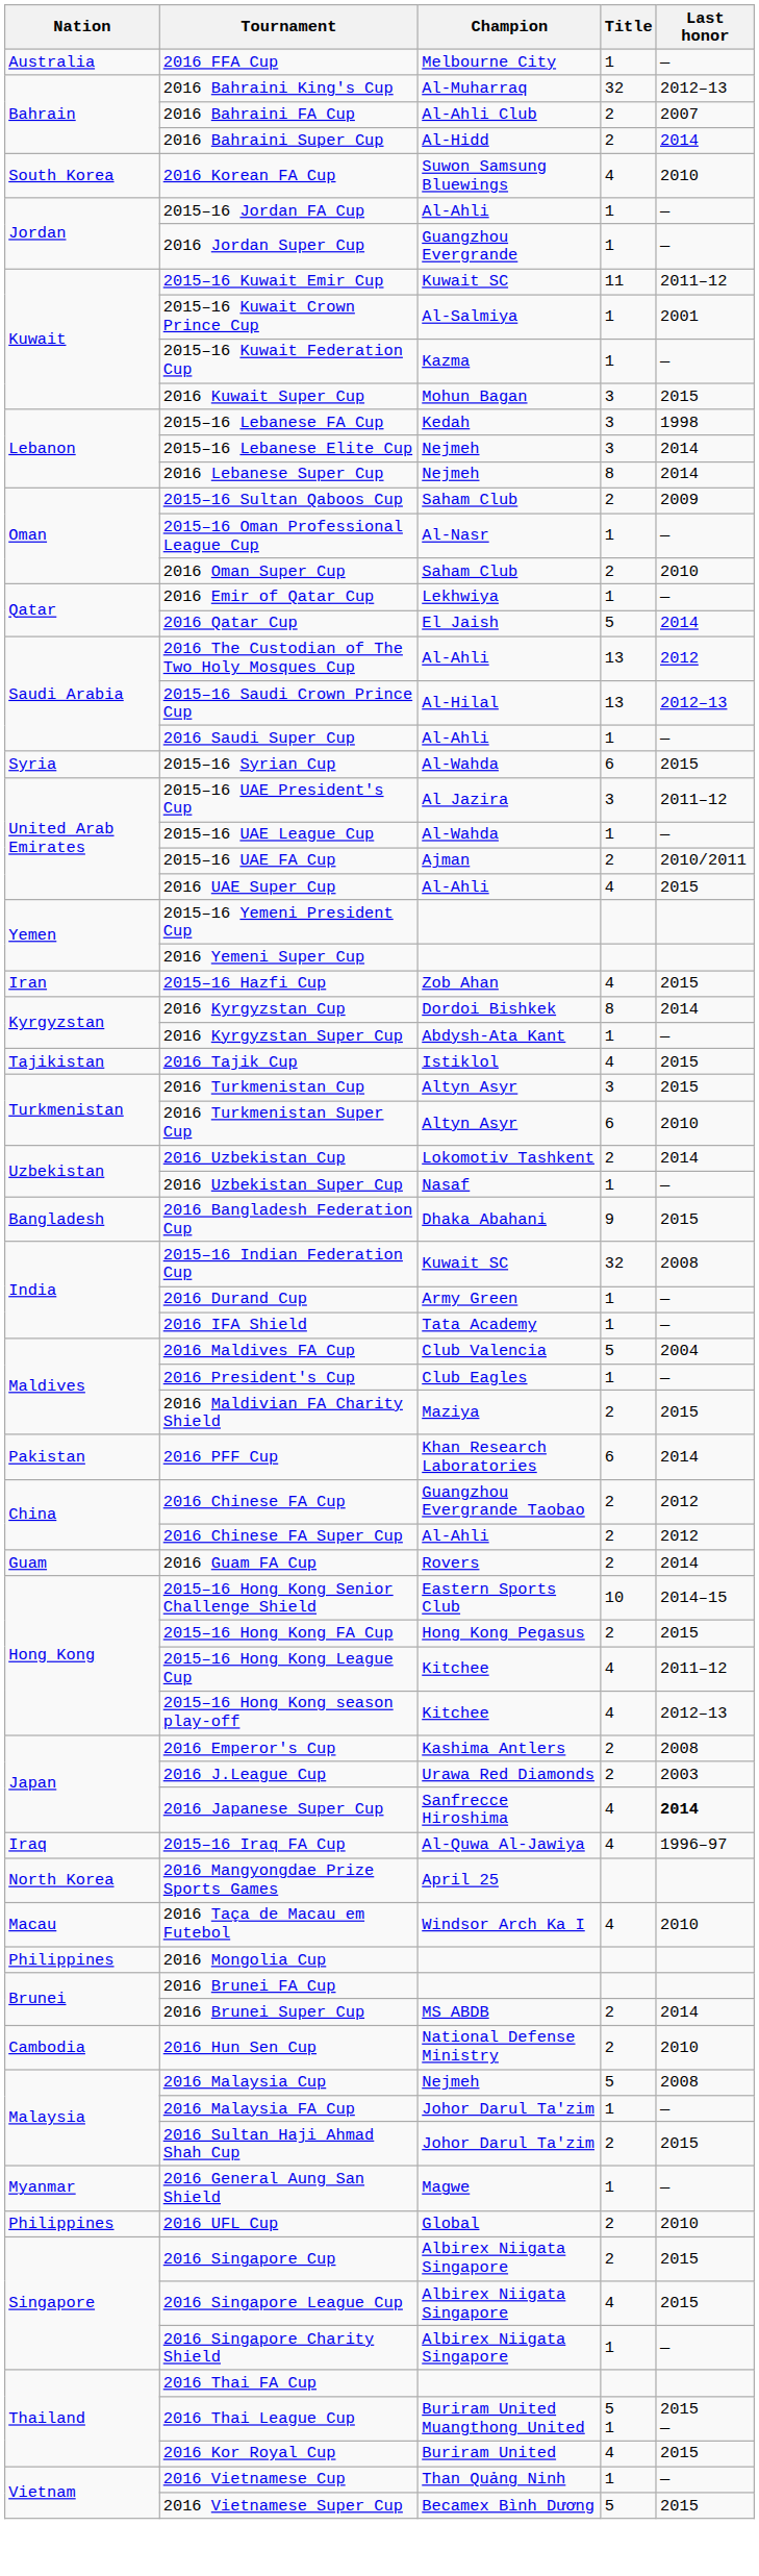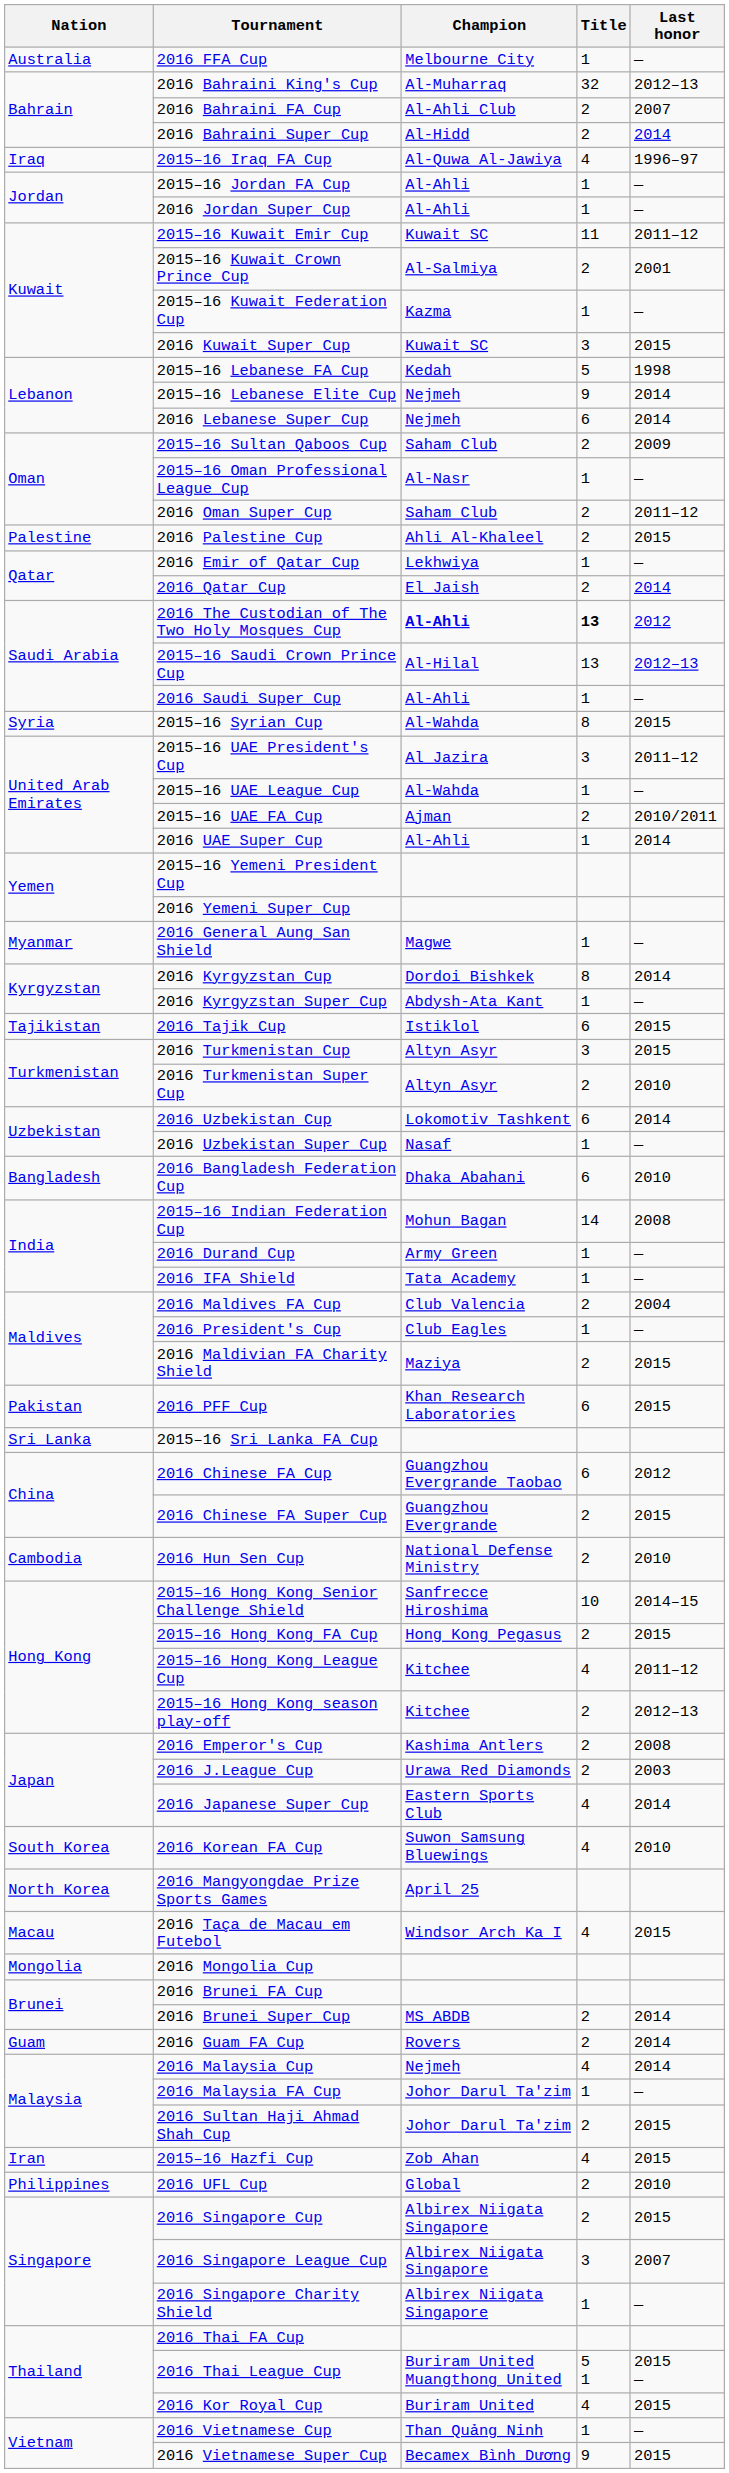rows swapped: 2015–16 Iraq FA Cup <-> 2016 Korean FA Cup
2016 Jordan Super Cup | Champion: Guangzhou Evergrande -> Al-Ahli
2015–16 Kuwait Crown Prince Cup | Title: 1 -> 2
2016 Kuwait Super Cup | Champion: Mohun Bagan -> Kuwait SC
2015–16 Lebanese FA Cup | Title: 3 -> 5
2015–16 Lebanese Elite Cup | Title: 3 -> 9
2016 Lebanese Super Cup | Title: 8 -> 6
2016 Oman Super Cup | Last honor: 2010 -> 2011–12
+ row: Palestine | 2016 Palestine Cup | Ahli Al-Khaleel | 2 | 2015
2016 Qatar Cup | Title: 5 -> 2
2016 The Custodian of The Two Holy Mosques Cup | Champion: normal -> bold
2016 The Custodian of The Two Holy Mosques Cup | Title: normal -> bold
2015–16 Syrian Cup | Title: 6 -> 8
2016 UAE Super Cup | Title: 4 -> 1
2016 UAE Super Cup | Last honor: 2015 -> 2014
rows swapped: 2015–16 Hazfi Cup <-> 2016 General Aung San Shield
2016 Tajik Cup | Title: 4 -> 6
2016 Turkmenistan Super Cup | Title: 6 -> 2
2016 Uzbekistan Cup | Title: 2 -> 6
2016 Bangladesh Federation Cup | Title: 9 -> 6
2016 Bangladesh Federation Cup | Last honor: 2015 -> 2010
2015–16 Indian Federation Cup | Champion: Kuwait SC -> Mohun Bagan
2015–16 Indian Federation Cup | Title: 32 -> 14
2016 Maldives FA Cup | Title: 5 -> 2
2016 PFF Cup | Last honor: 2014 -> 2015
+ row: Sri Lanka | 2015–16 Sri Lanka FA Cup
2016 Chinese FA Cup | Title: 2 -> 6
2016 Chinese FA Super Cup | Champion: Al-Ahli -> Guangzhou Evergrande
2016 Chinese FA Super Cup | Last honor: 2012 -> 2015
rows swapped: 2016 Guam FA Cup <-> 2016 Hun Sen Cup
2015–16 Hong Kong Senior Challenge Shield | Champion: Eastern Sports Club -> Sanfrecce Hiroshima
2015–16 Hong Kong season play-off | Title: 4 -> 2
2016 Japanese Super Cup | Champion: Sanfrecce Hiroshima -> Eastern Sports Club
2016 Japanese Super Cup | Last honor: bold -> normal
2016 Taça de Macau em Futebol | Last honor: 2010 -> 2015
2016 Mongolia Cup | Nation: Philippines -> Mongolia
2016 Malaysia Cup | Title: 5 -> 4
2016 Malaysia Cup | Last honor: 2008 -> 2014
2016 Singapore League Cup | Title: 4 -> 3
2016 Singapore League Cup | Last honor: 2015 -> 2007
2016 Vietnamese Super Cup | Title: 5 -> 9
